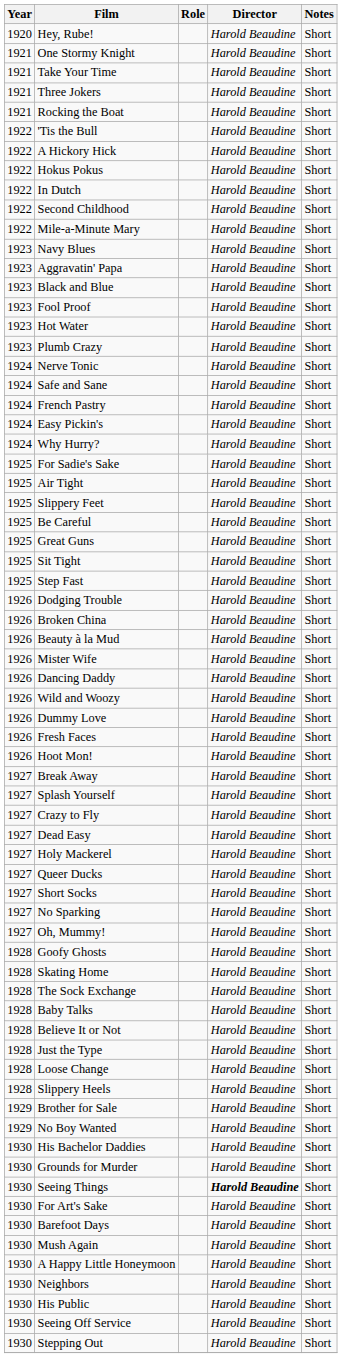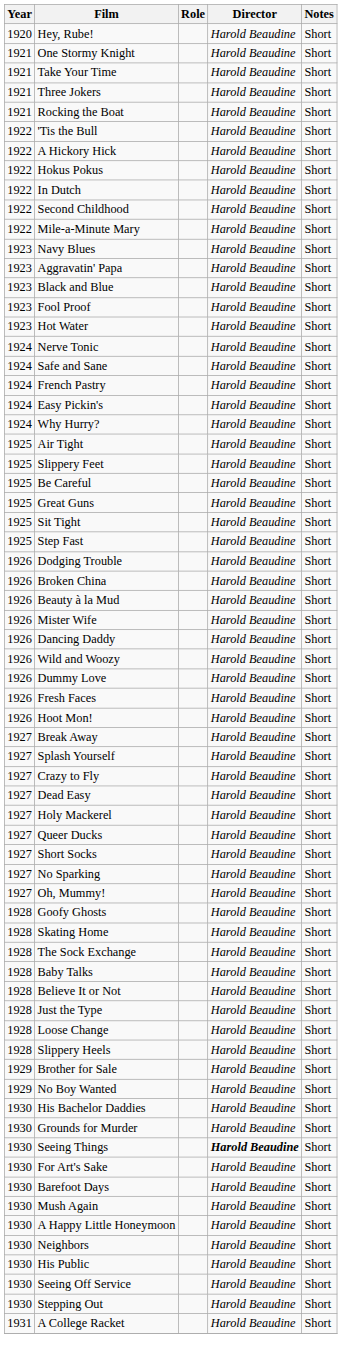- row: 1923 | Plumb Crazy | Harold Beaudine | Short
- row: 1925 | For Sadie's Sake | Harold Beaudine | Short
+ row: 1931 | A College Racket | Harold Beaudine | Short
